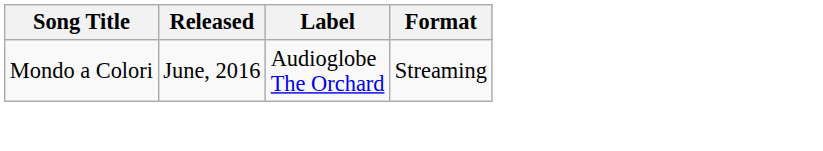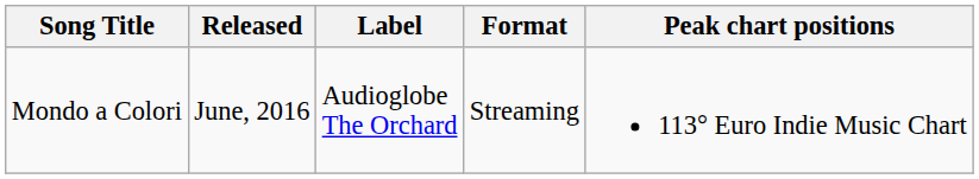+ column: Peak chart positions | 113° Euro Indie Music Chart
